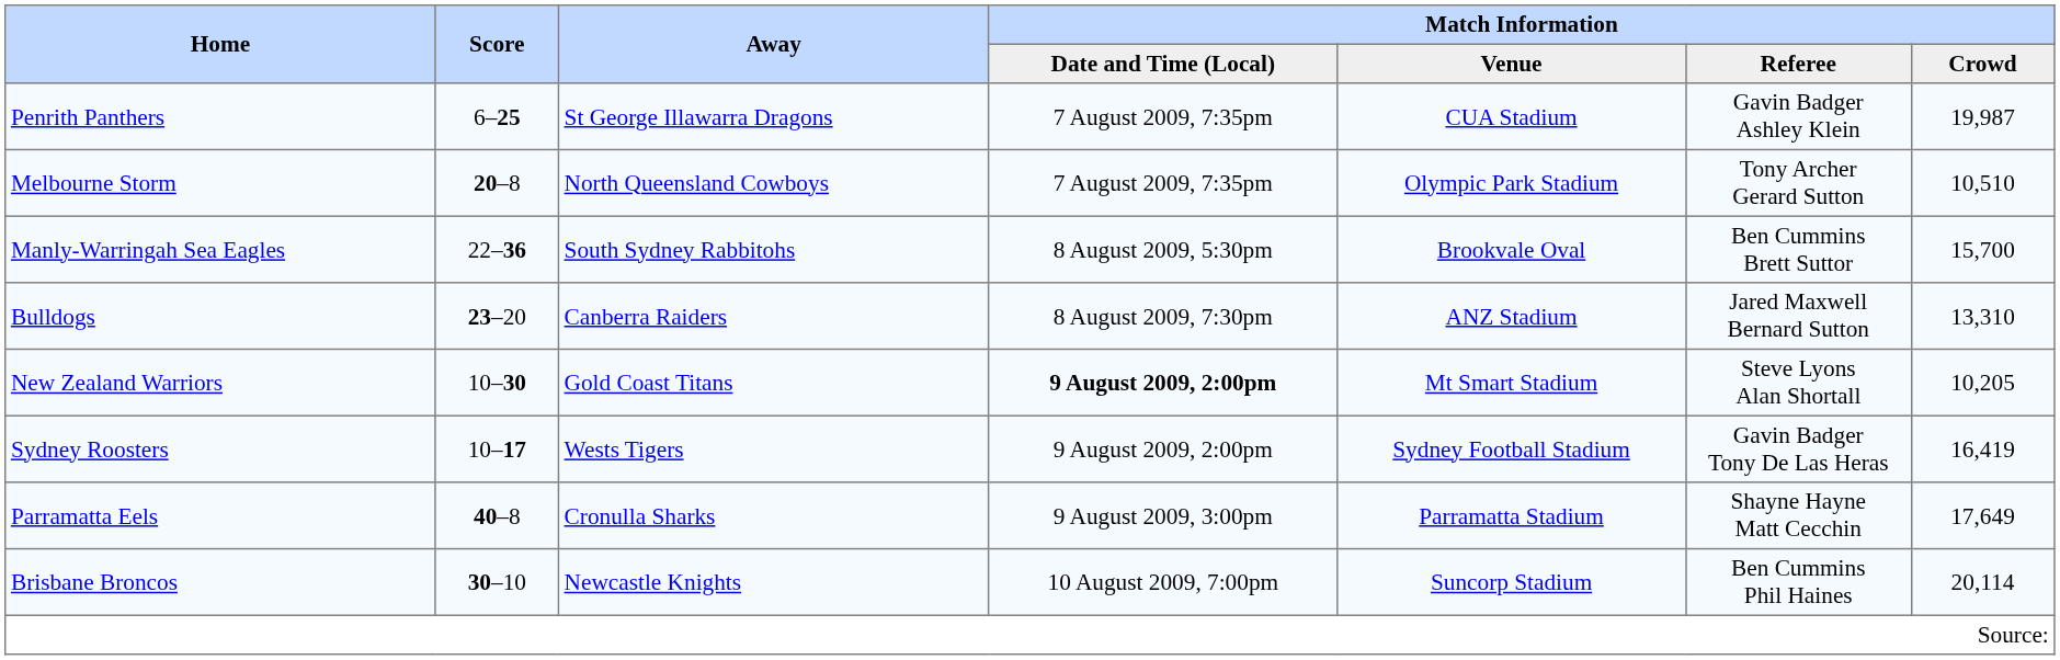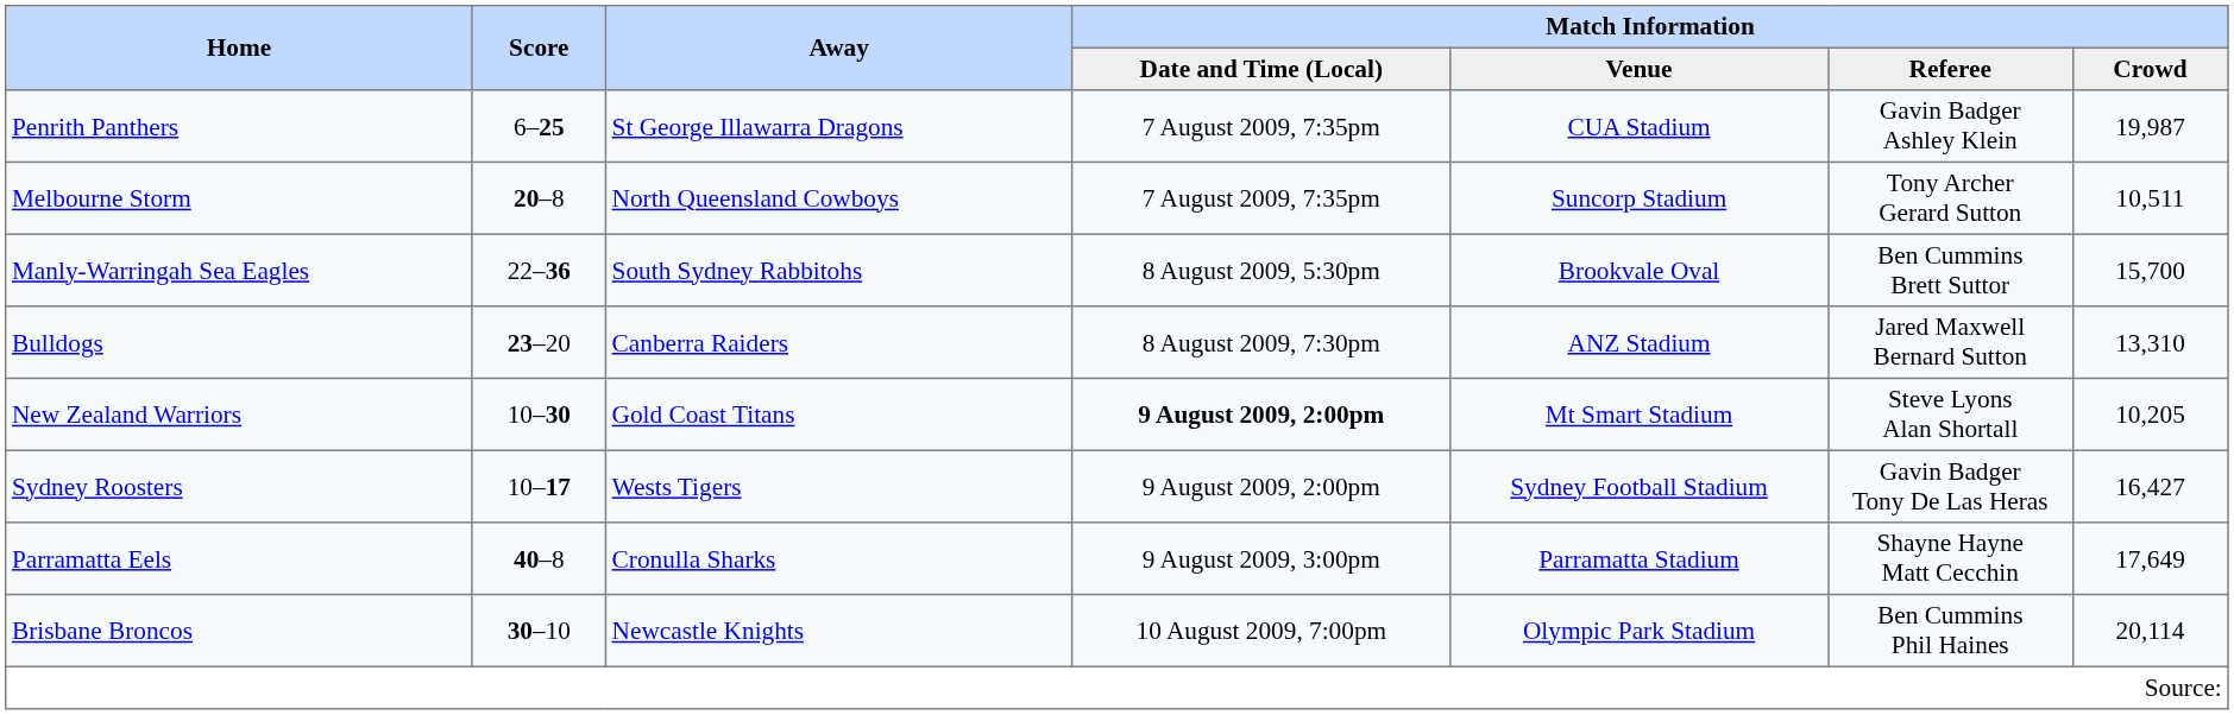Melbourne Storm | Match Information / Venue: Olympic Park Stadium -> Suncorp Stadium
Melbourne Storm | Match Information / Crowd: 10,510 -> 10,511
Sydney Roosters | Match Information / Crowd: 16,419 -> 16,427
Brisbane Broncos | Match Information / Venue: Suncorp Stadium -> Olympic Park Stadium
